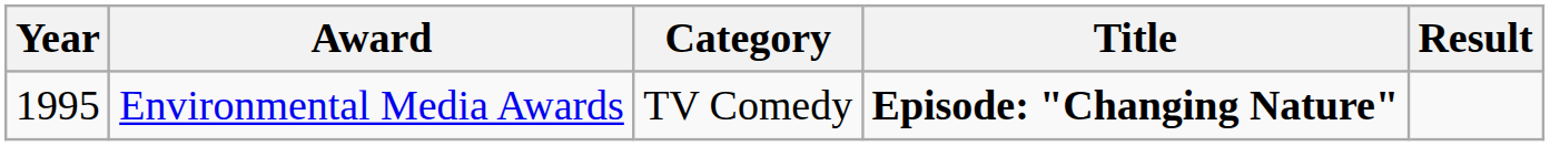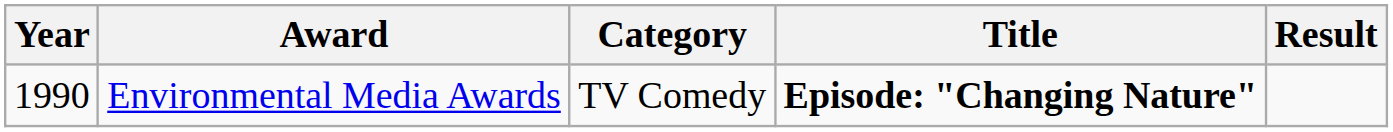Environmental Media Awards | Year: 1995 -> 1990
